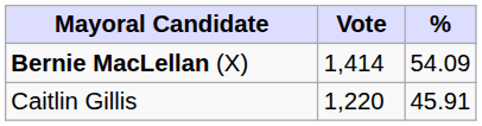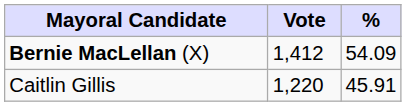Bernie MacLellan (X) | Vote: 1,414 -> 1,412
